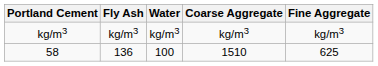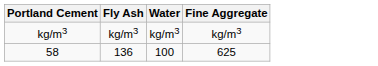- column: Coarse Aggregate | kg/m3 | 1510
